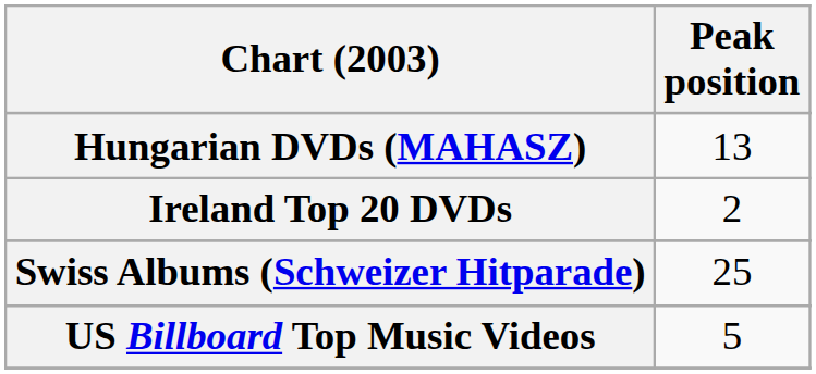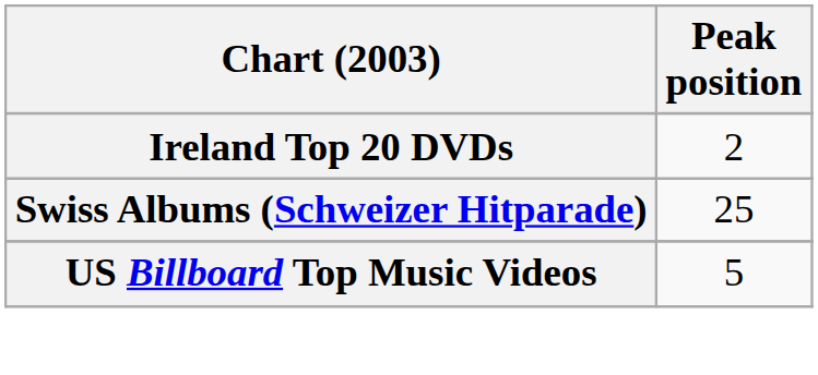- row: Hungarian DVDs (MAHASZ) | 13
